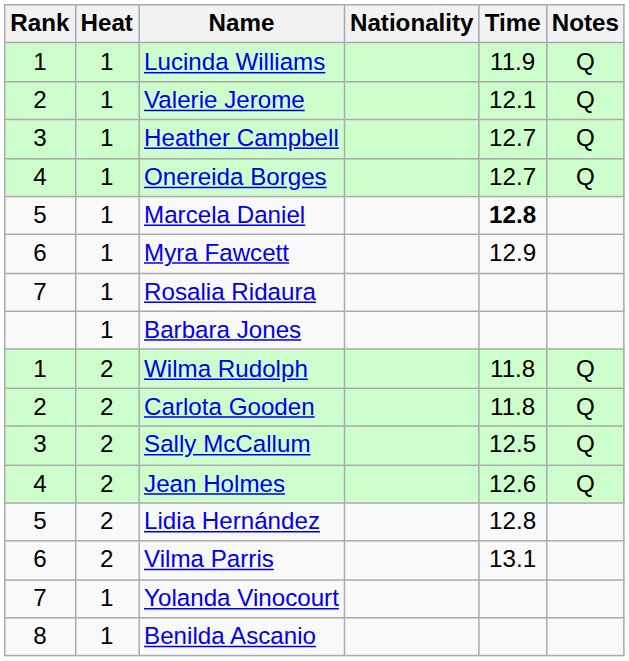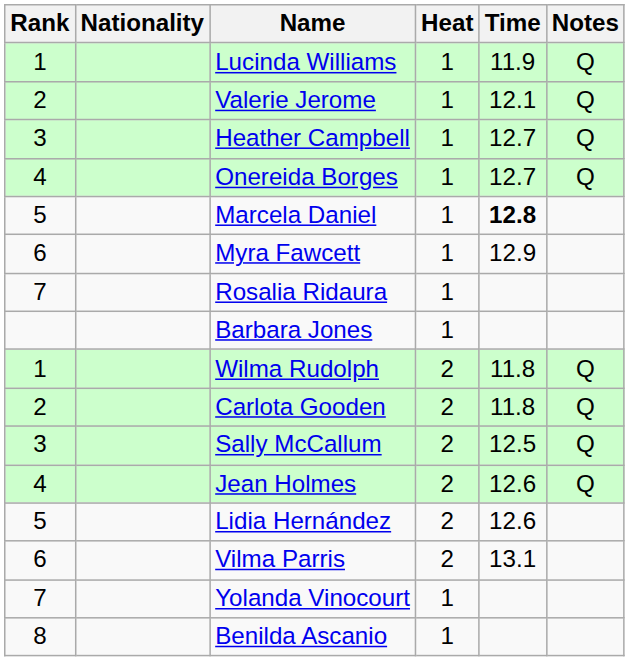columns swapped: Heat <-> Nationality
Lidia Hernández | Time: 12.8 -> 12.6
